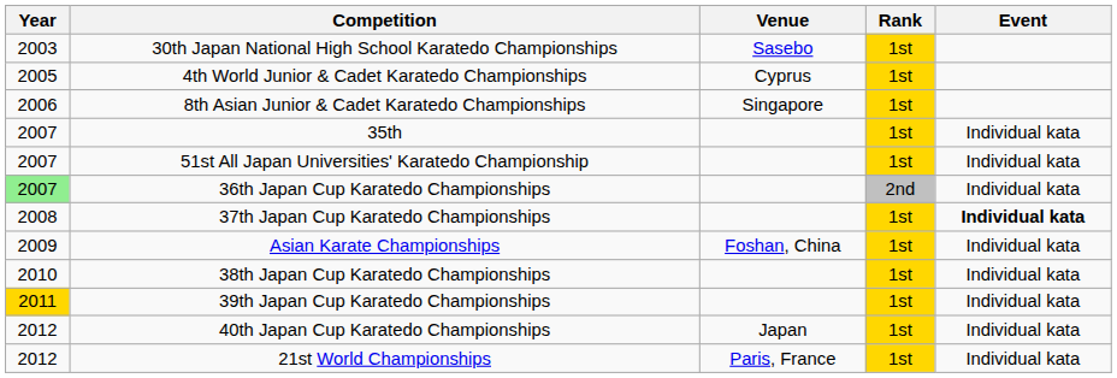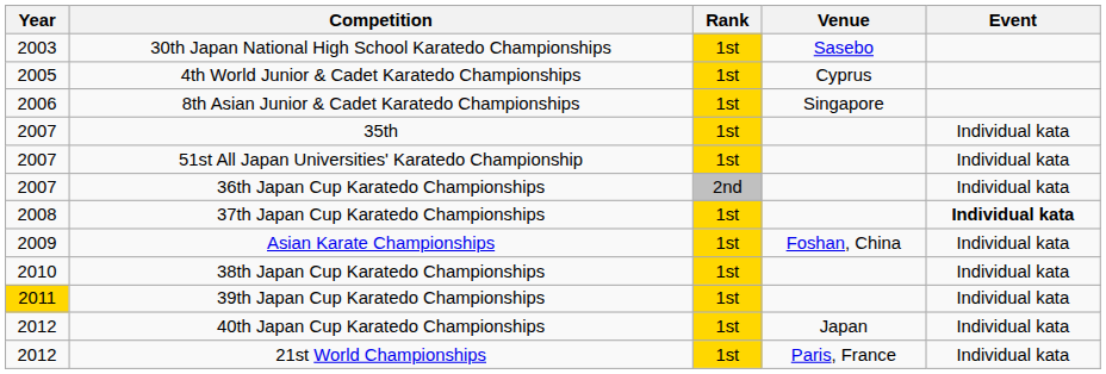columns swapped: Venue <-> Rank
36th Japan Cup Karatedo Championships | Year: lightgreen background -> no background
